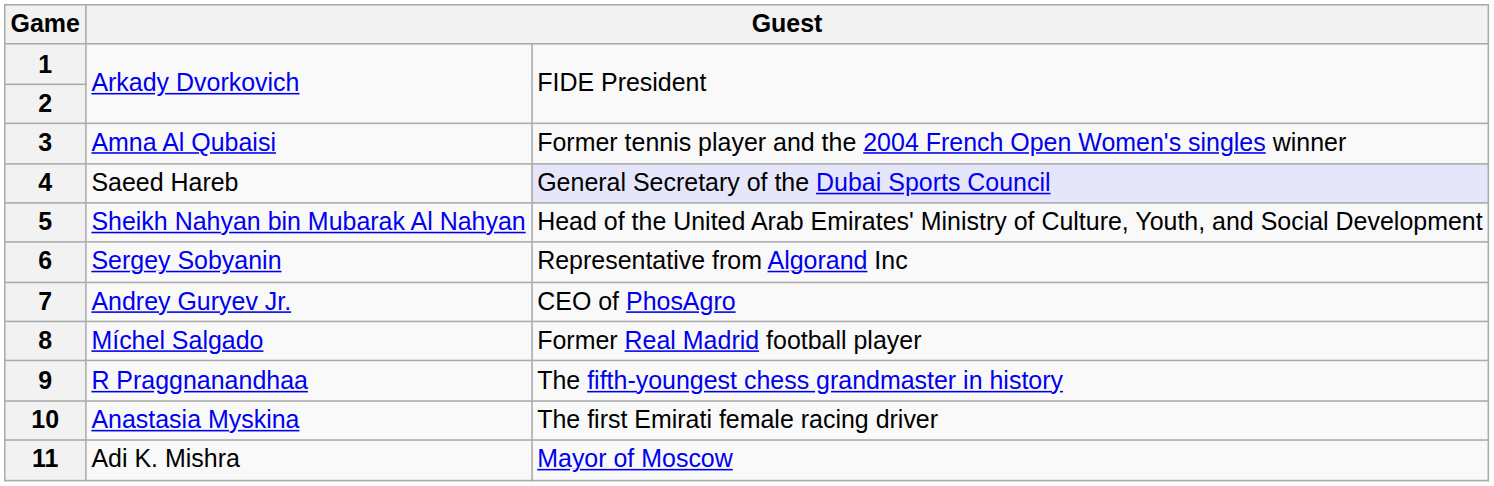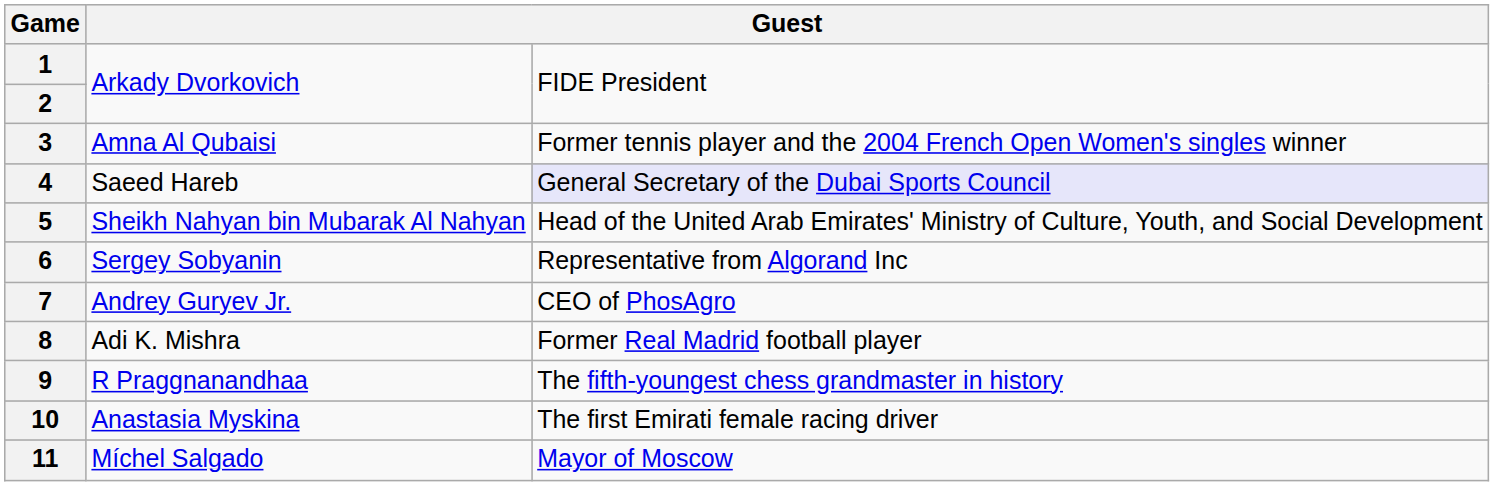8 | column 2: Míchel Salgado -> Adi K. Mishra
11 | column 2: Adi K. Mishra -> Míchel Salgado
